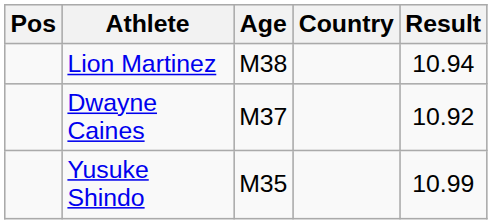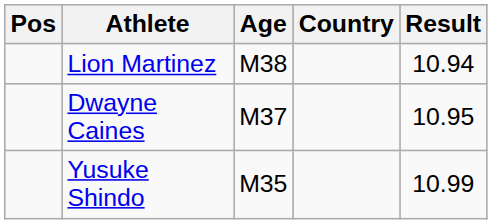Dwayne Caines | Result: 10.92 -> 10.95
